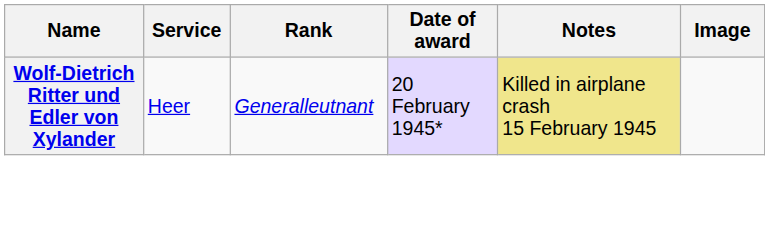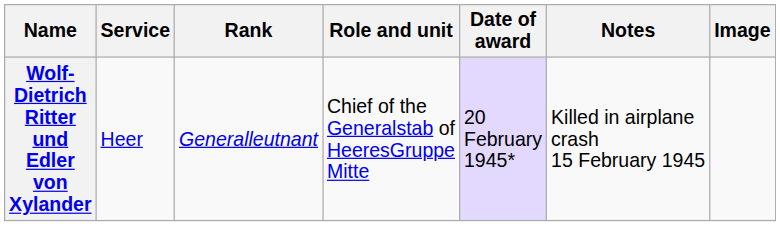+ column: Role and unit | Chief of the Generalstab of HeeresGruppe Mitte
Wolf-Dietrich Ritter und Edler von Xylander | Notes: khaki background -> no background
